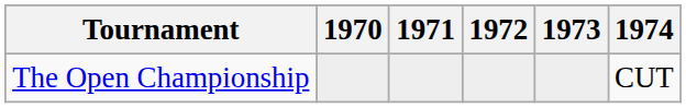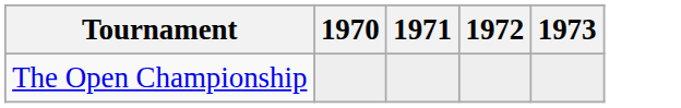- column: 1974 | CUT
